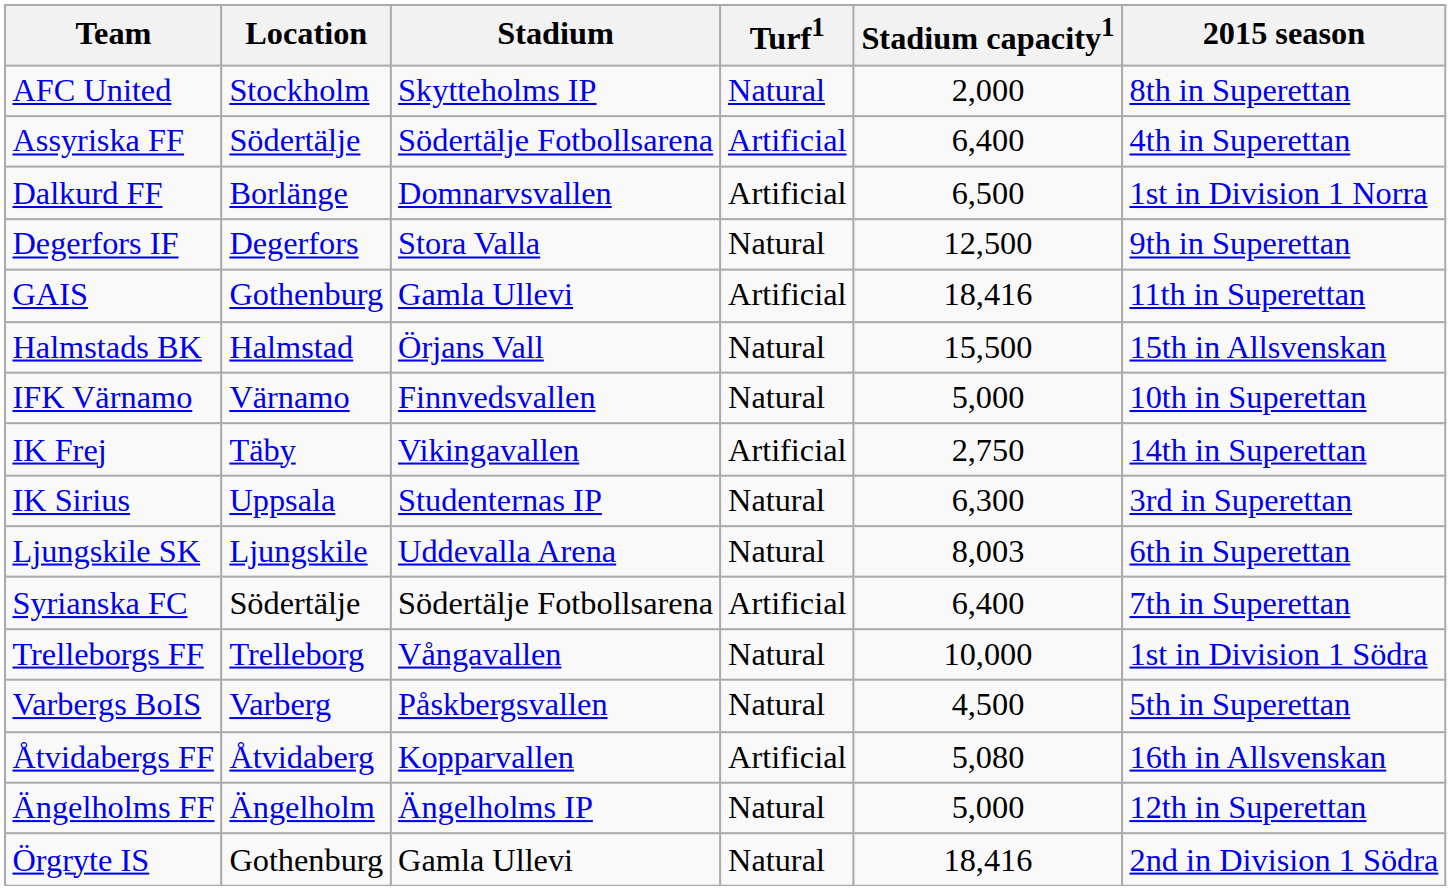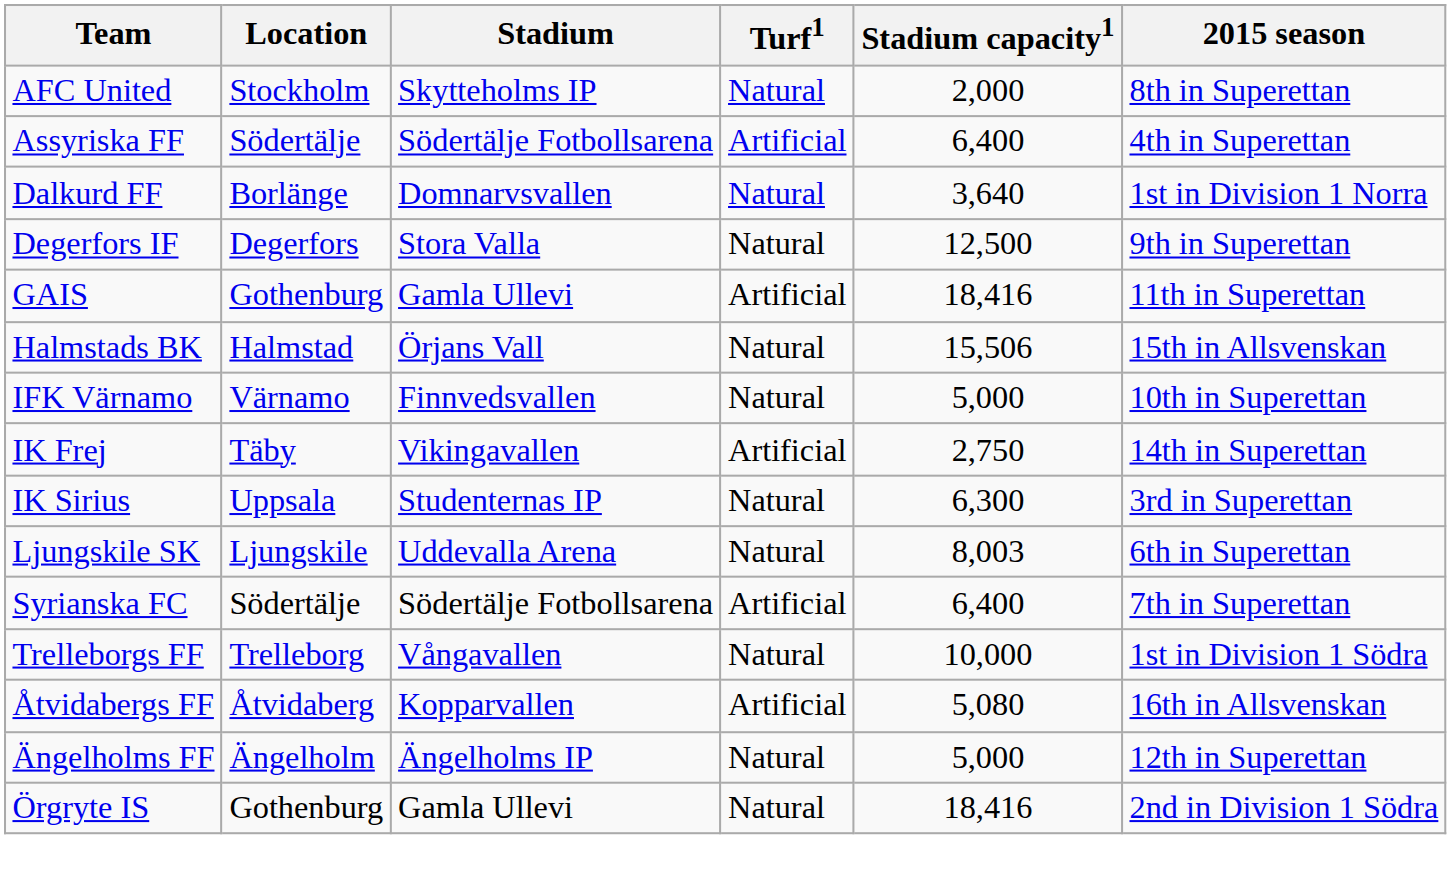Dalkurd FF | Turf1: Artificial -> Natural
Dalkurd FF | Stadium capacity1: 6,500 -> 3,640
Halmstads BK | Stadium capacity1: 15,500 -> 15,506
- row: Varbergs BoIS | Varberg | Påskbergsvallen | Natural | 4,500 | 5th in Superettan
